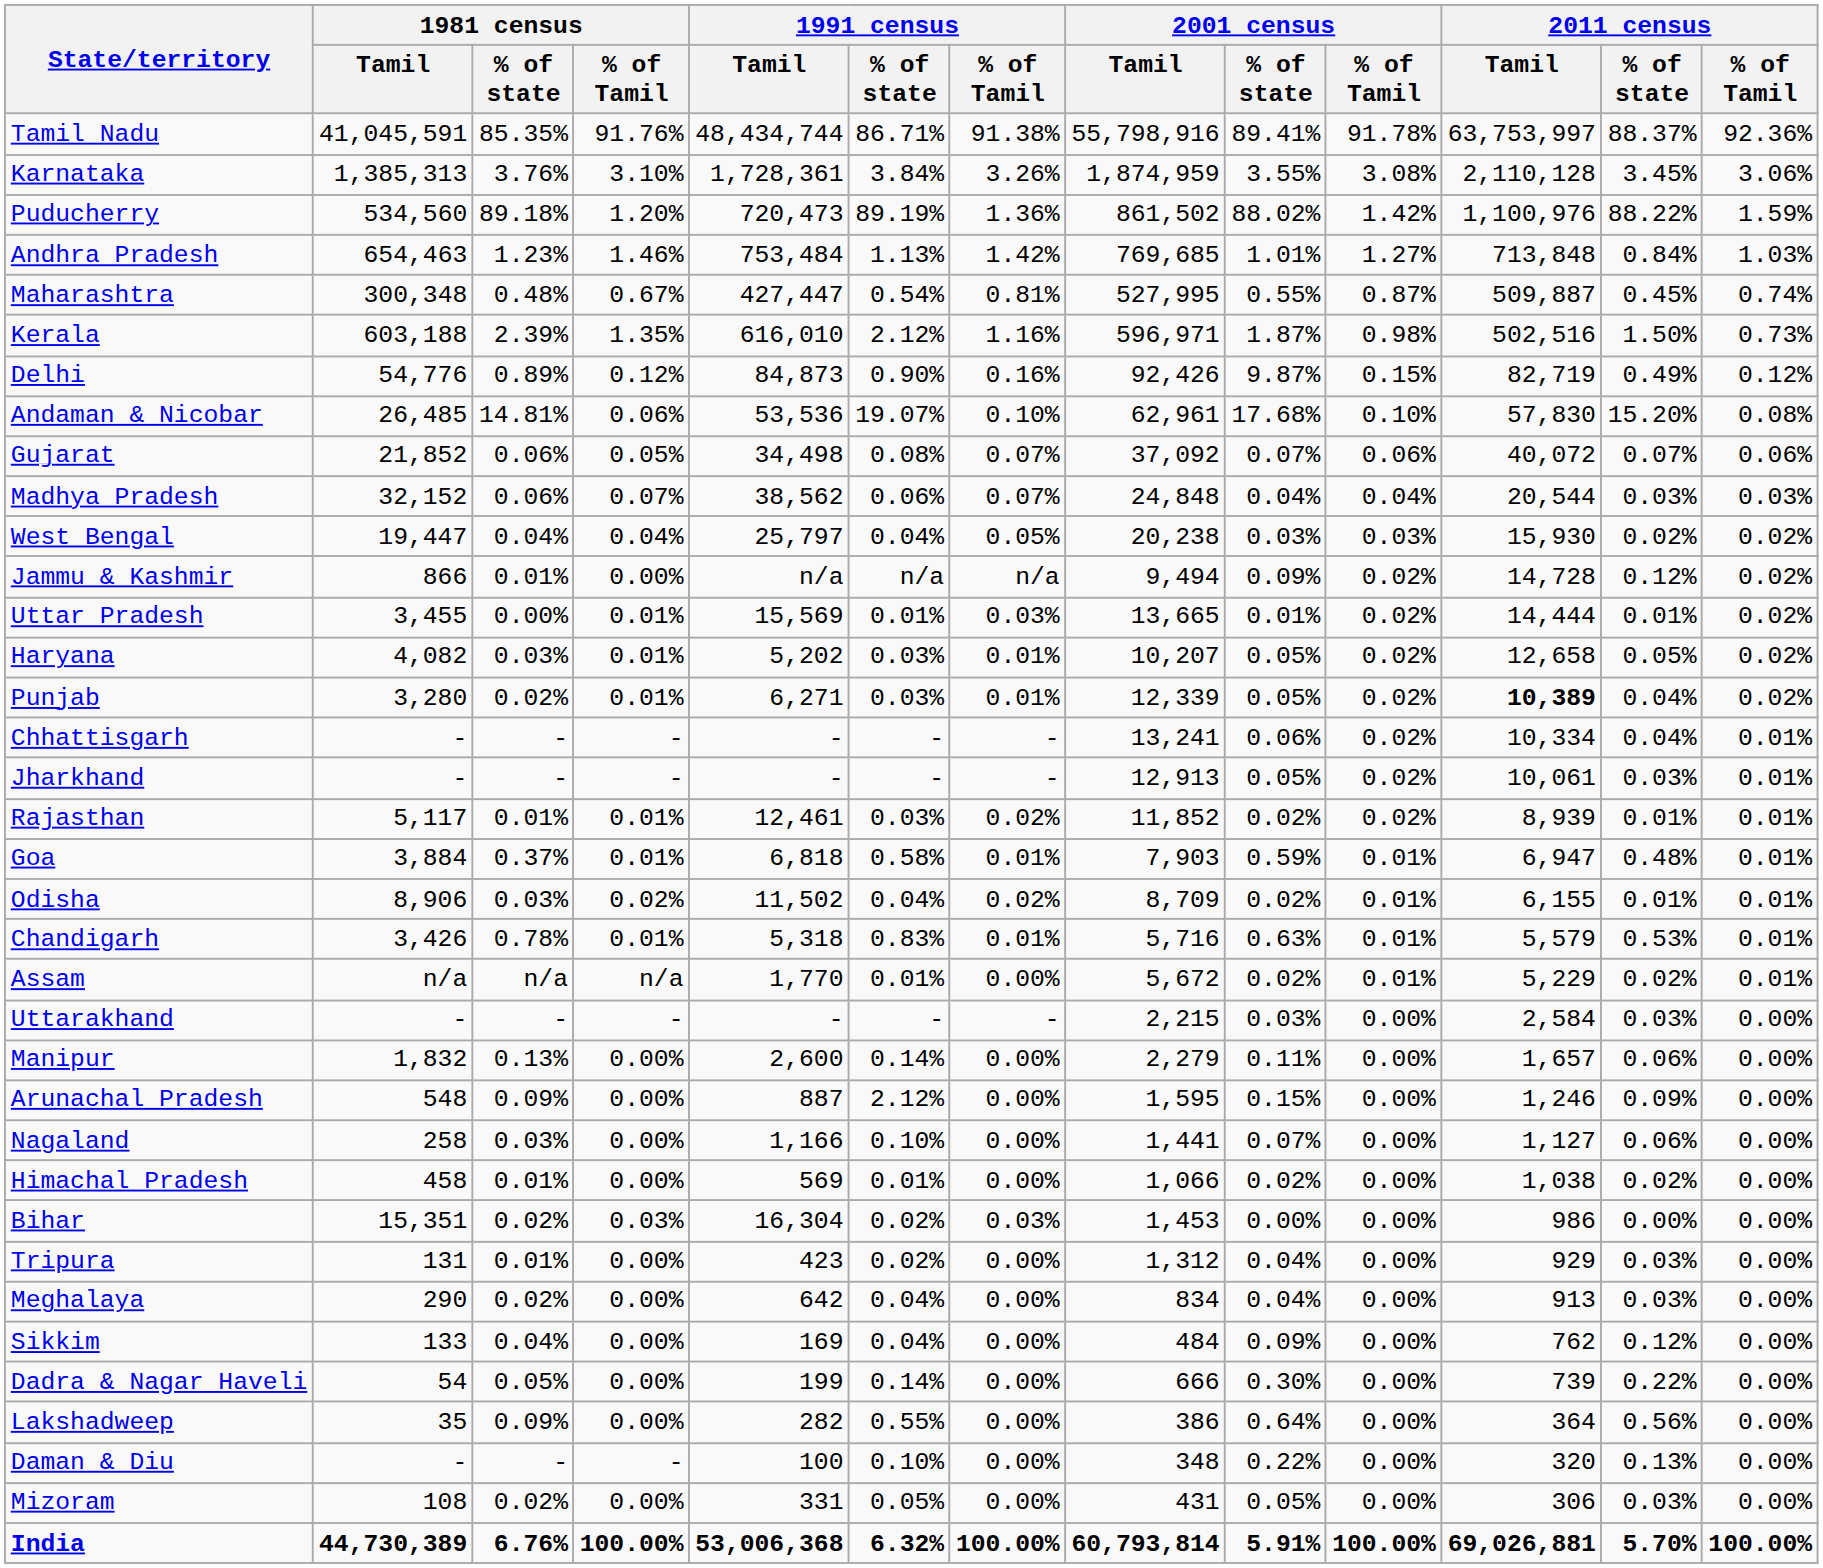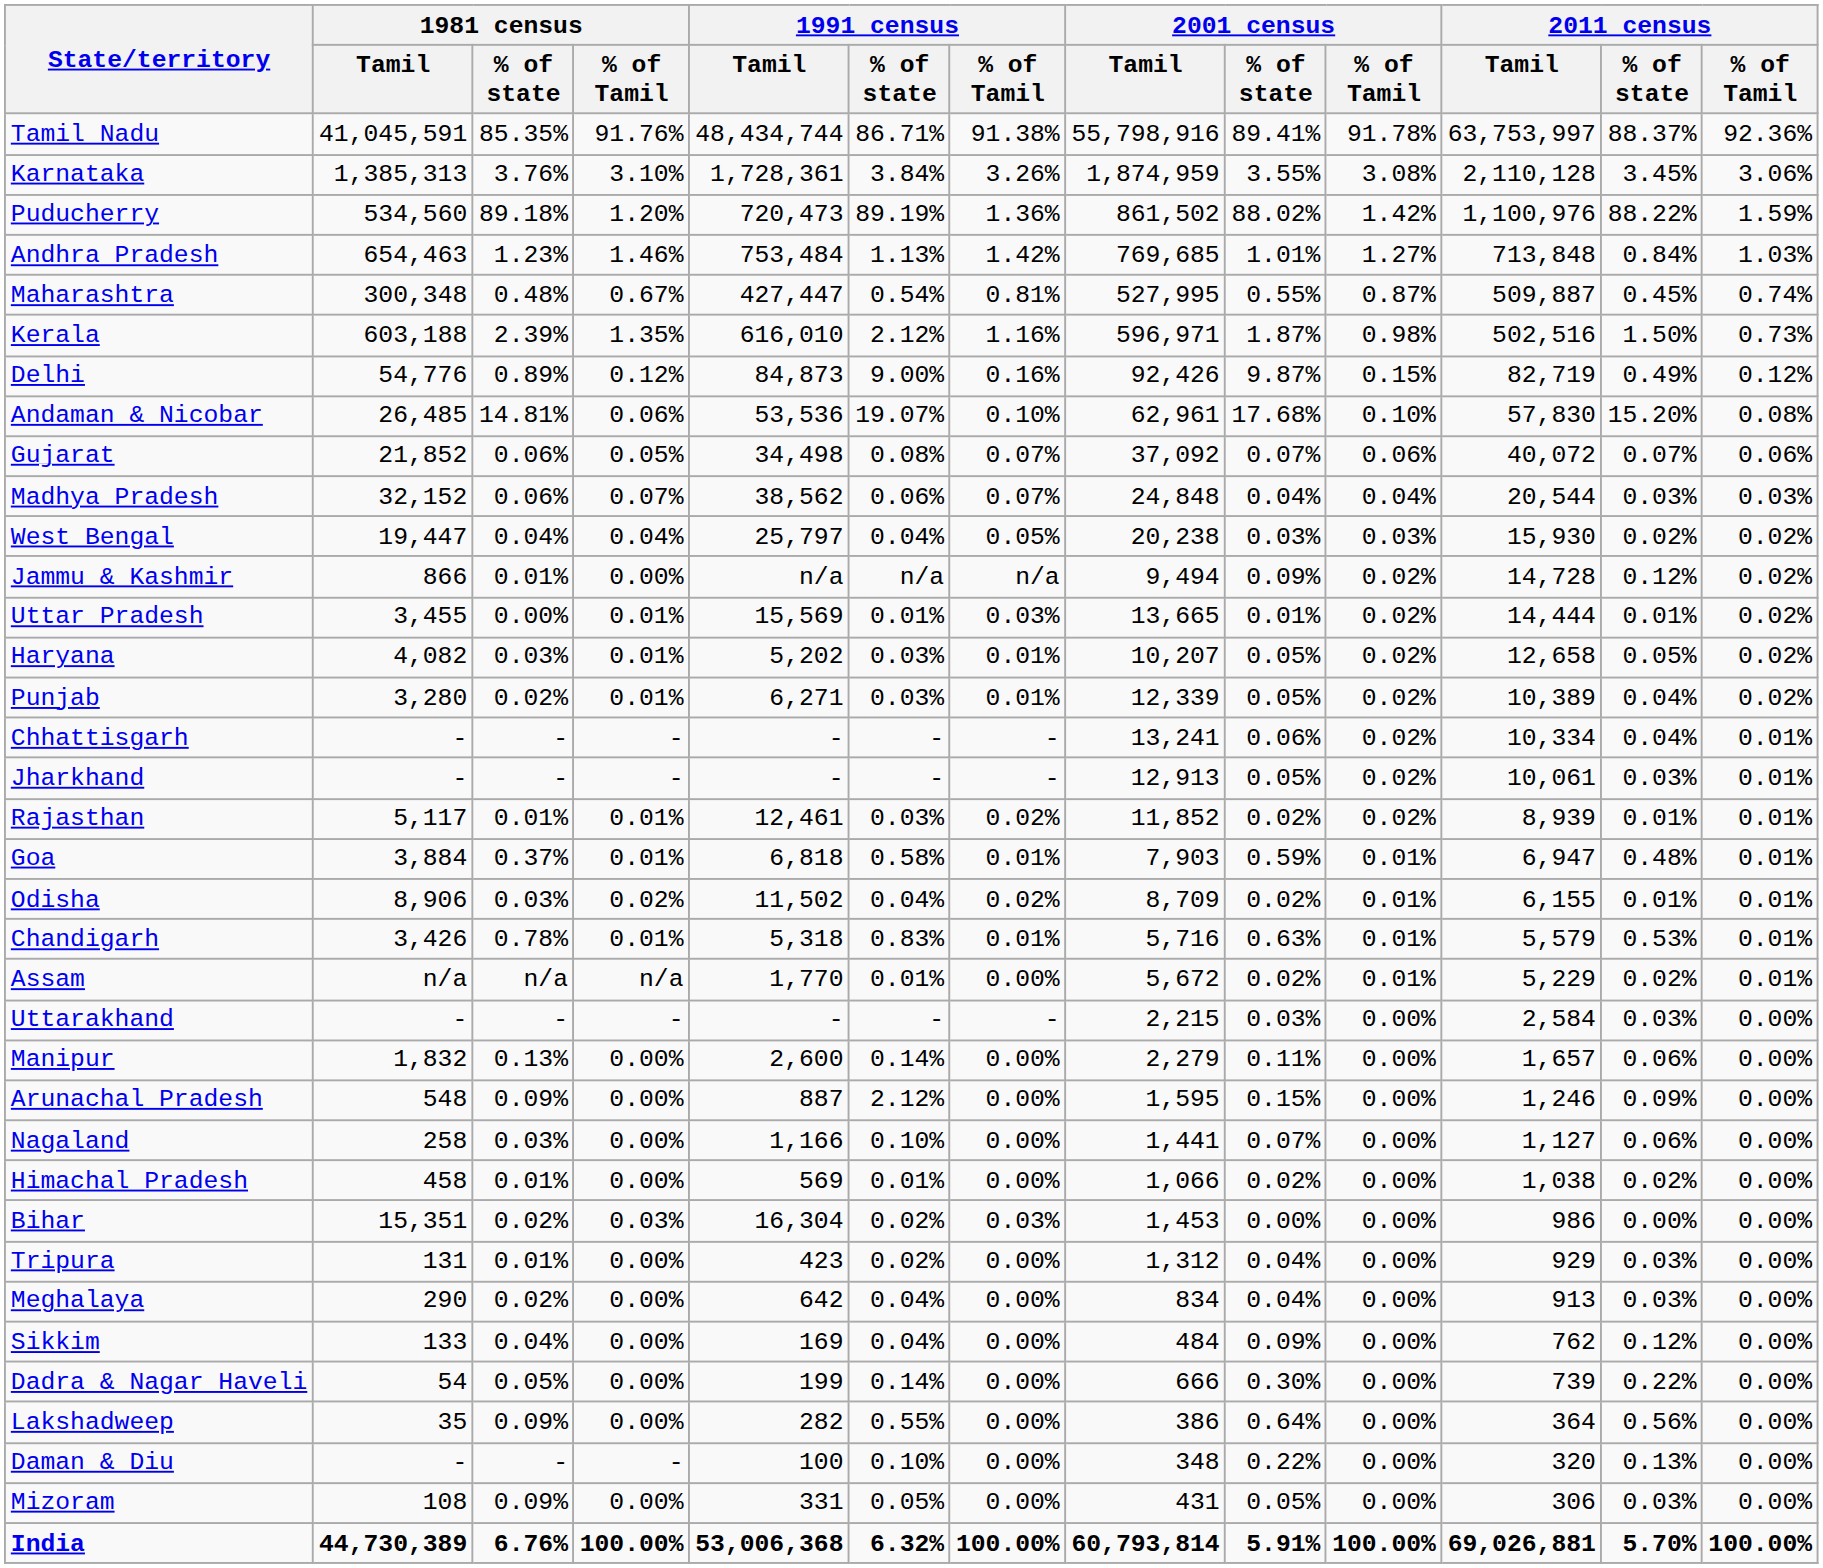Delhi | 1991 census / % of state: 0.90% -> 9.00%
Punjab | 2011 census / Tamil: bold -> normal
Mizoram | 1981 census / % of state: 0.02% -> 0.09%
